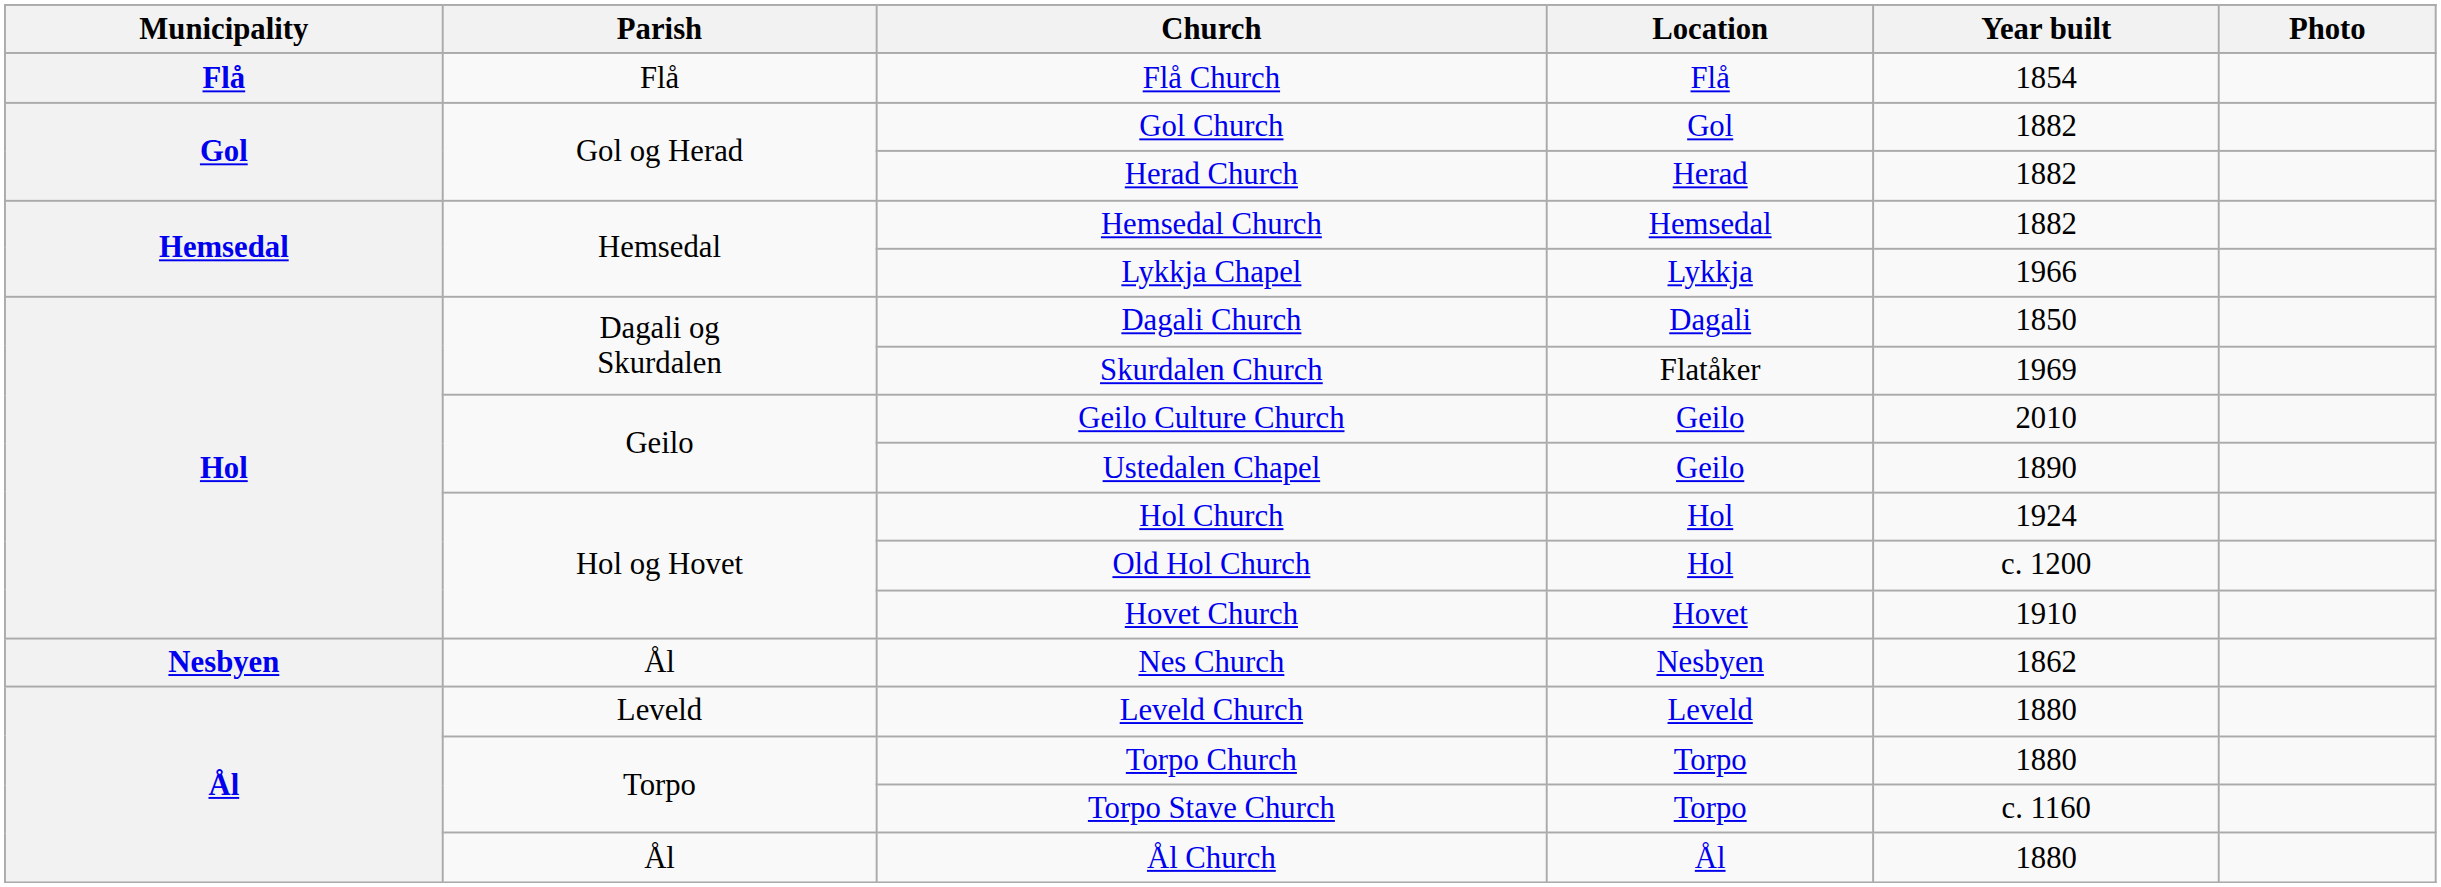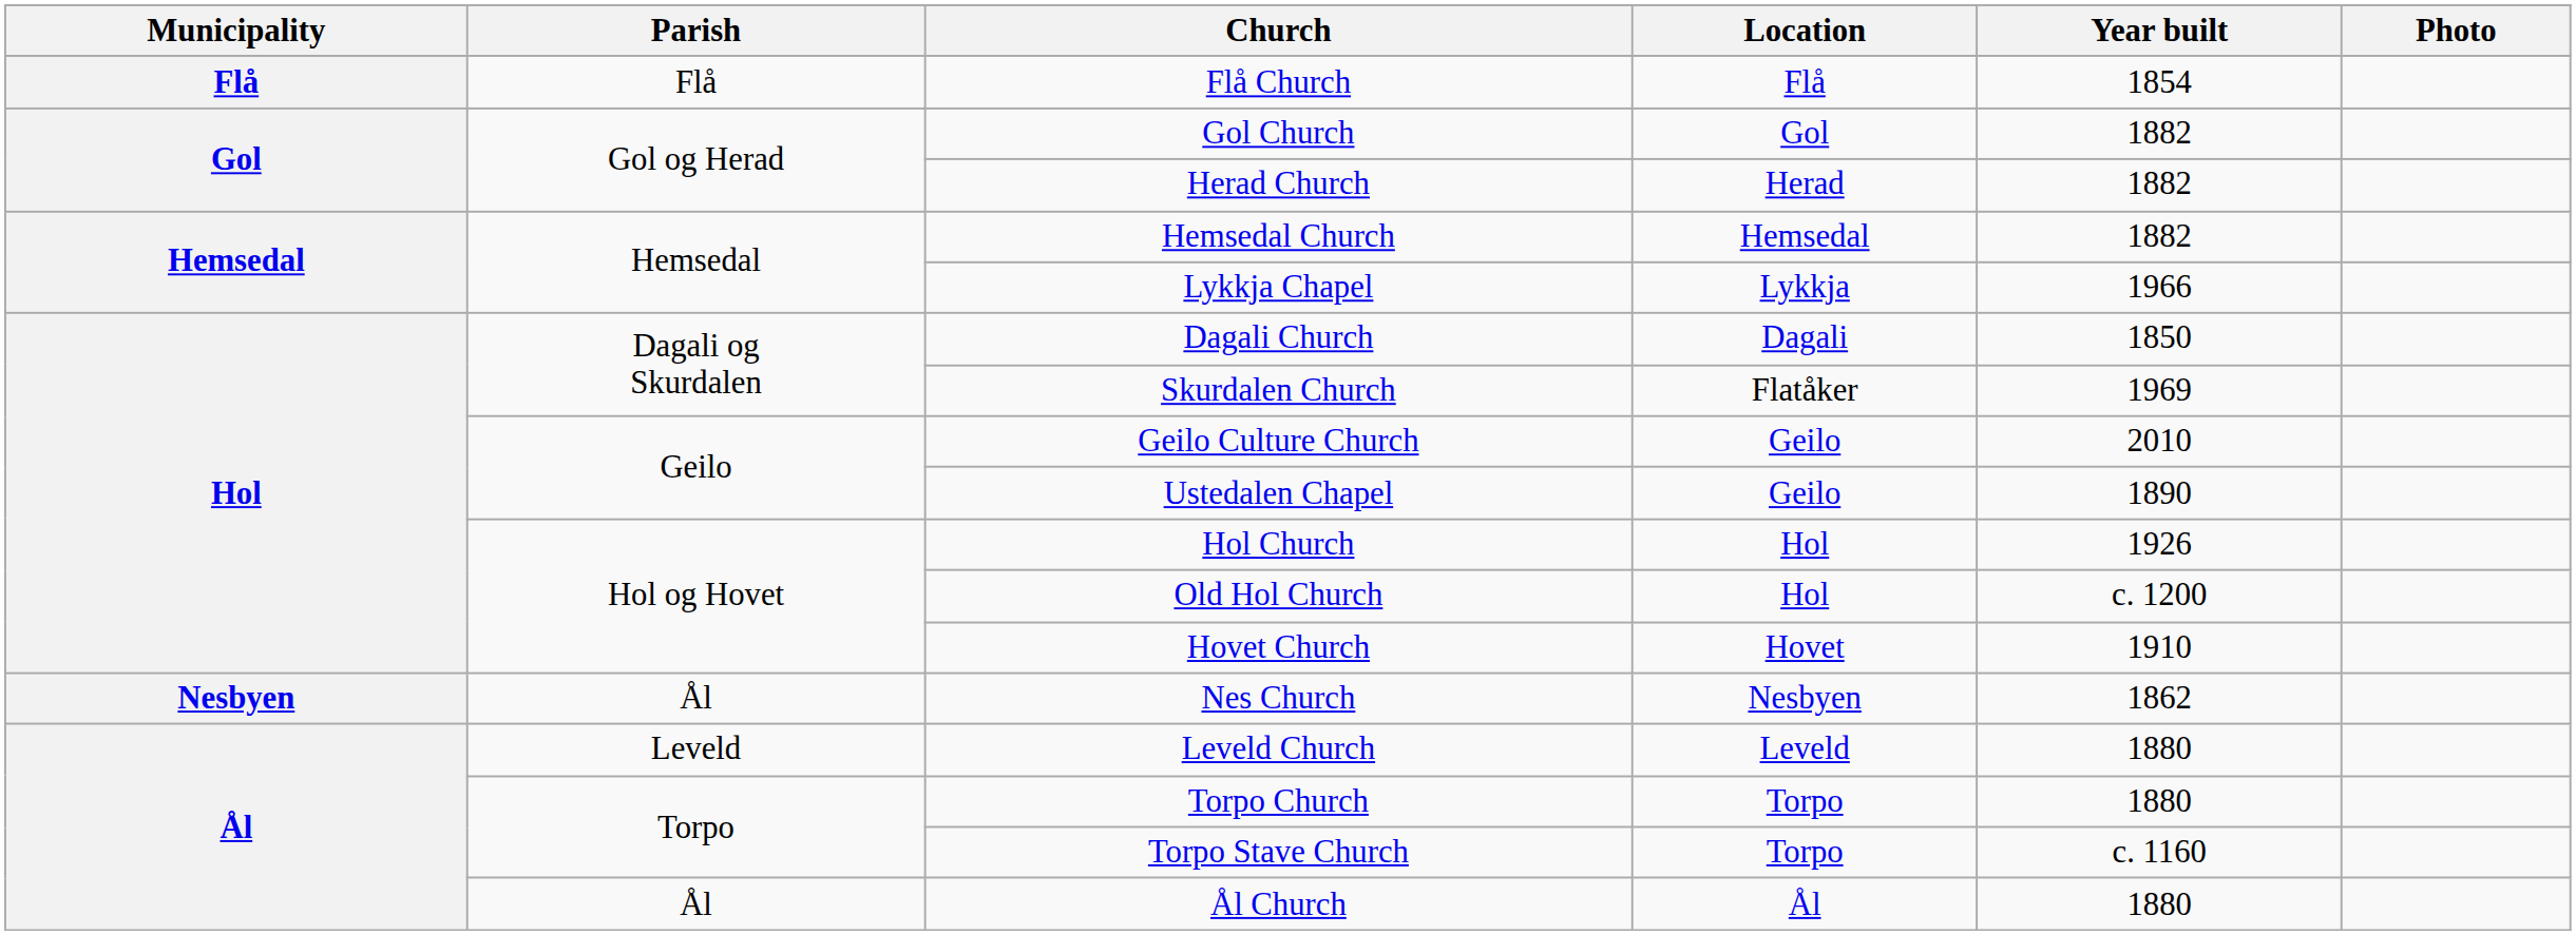Hol Church | Year built: 1924 -> 1926
